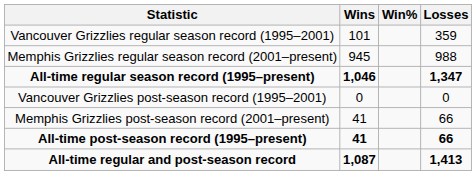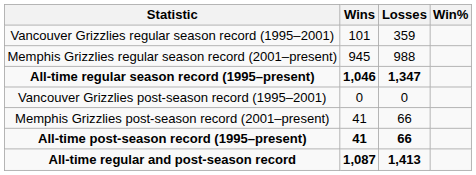columns swapped: Losses <-> Win%
